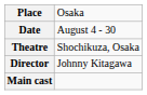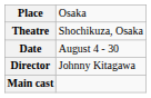rows swapped: Date <-> Theatre
